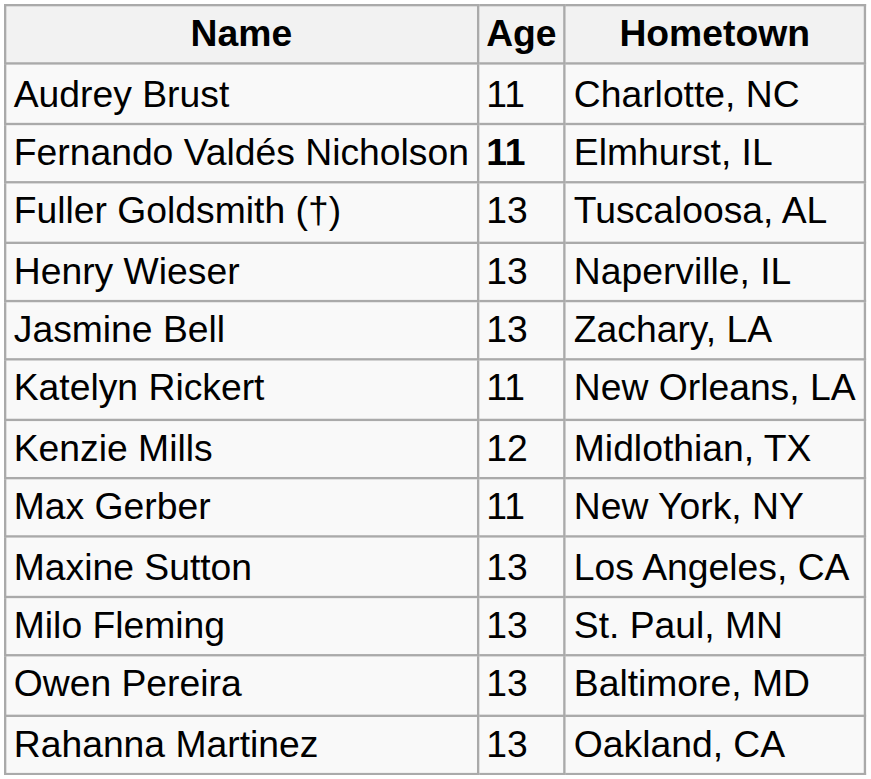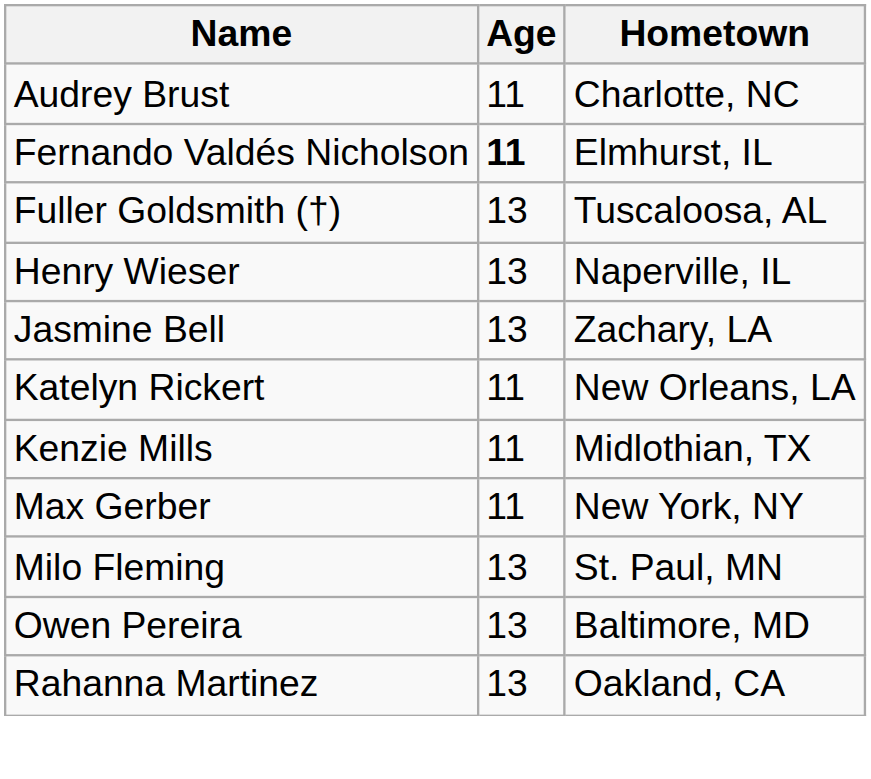Kenzie Mills | Age: 12 -> 11
- row: Maxine Sutton | 13 | Los Angeles, CA
